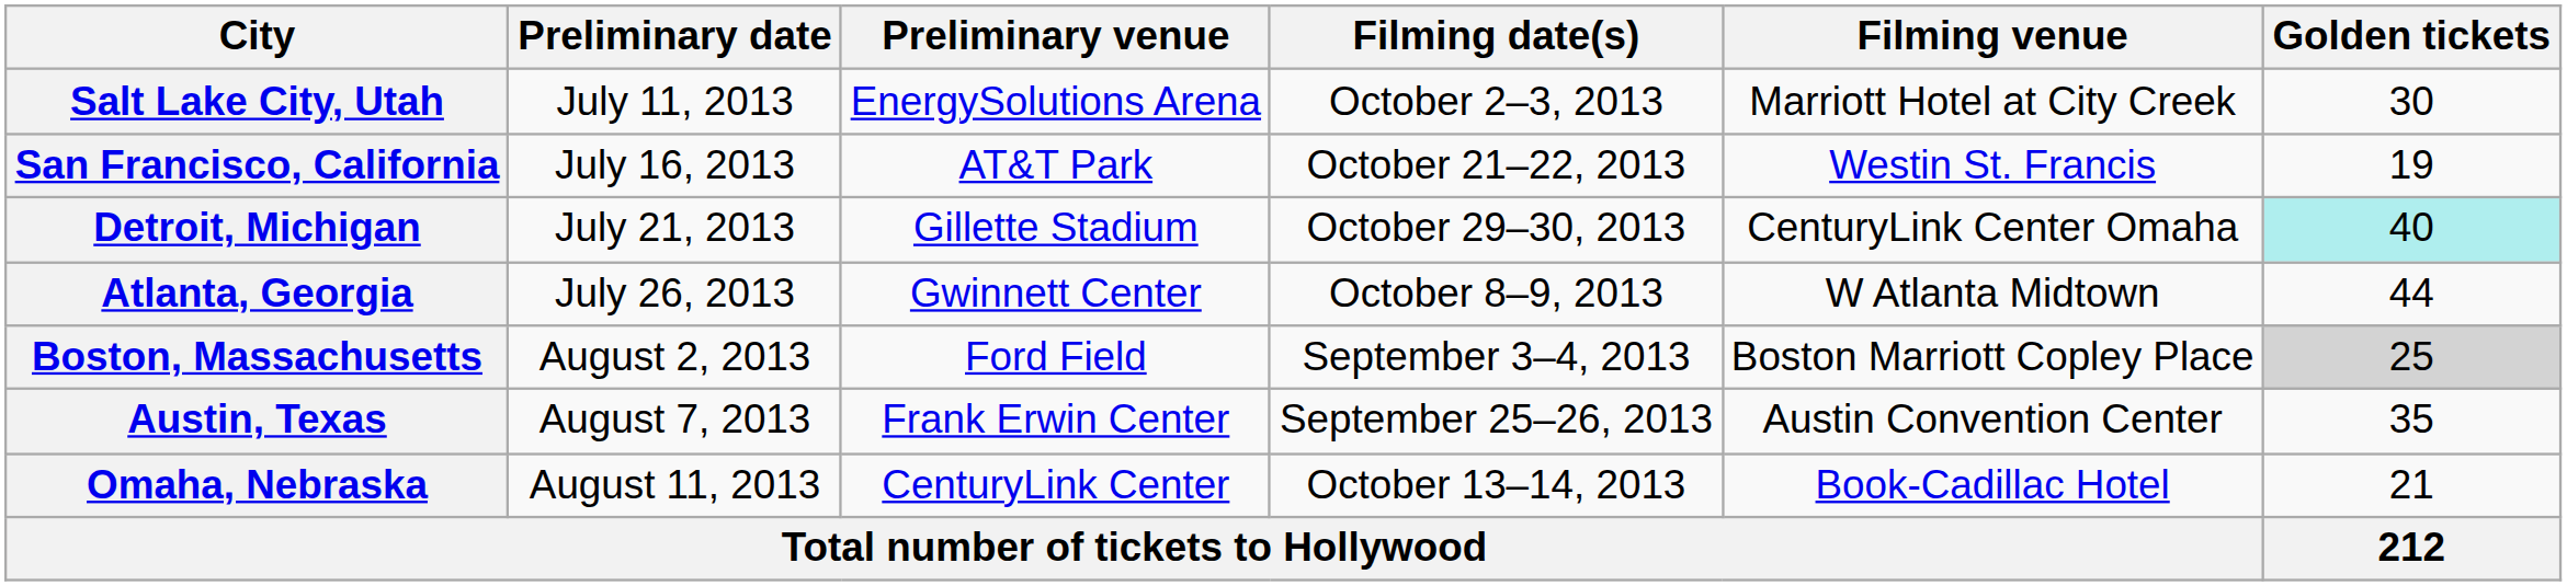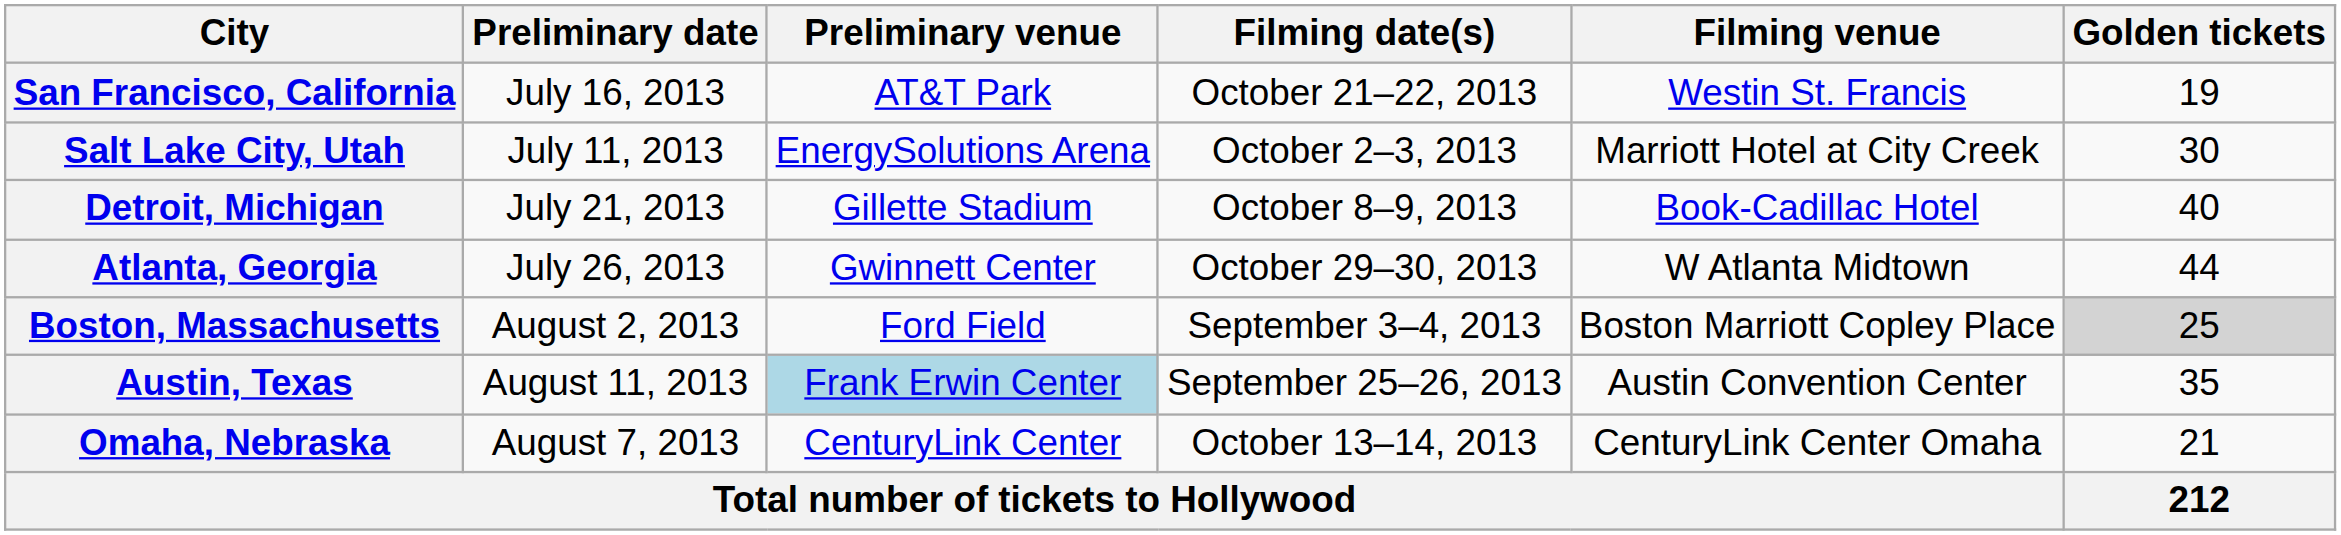rows swapped: Salt Lake City, Utah <-> San Francisco, California
Detroit, Michigan | Filming date(s): October 29–30, 2013 -> October 8–9, 2013
Detroit, Michigan | Filming venue: CenturyLink Center Omaha -> Book-Cadillac Hotel
Detroit, Michigan | Golden tickets: paleturquoise background -> no background
Atlanta, Georgia | Filming date(s): October 8–9, 2013 -> October 29–30, 2013
Austin, Texas | Preliminary date: August 7, 2013 -> August 11, 2013
Austin, Texas | Preliminary venue: no background -> lightblue background
Omaha, Nebraska | Preliminary date: August 11, 2013 -> August 7, 2013
Omaha, Nebraska | Filming venue: Book-Cadillac Hotel -> CenturyLink Center Omaha
